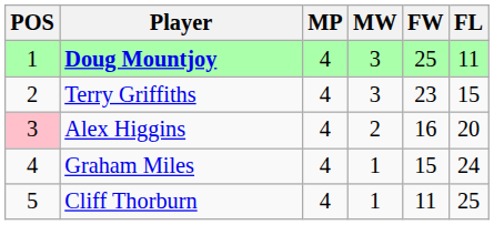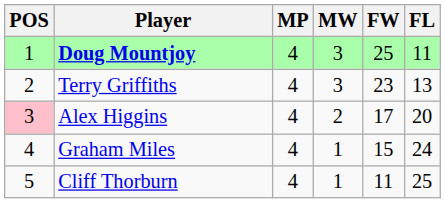Terry Griffiths | FL: 15 -> 13
Alex Higgins | FW: 16 -> 17
